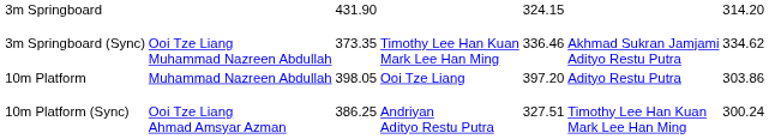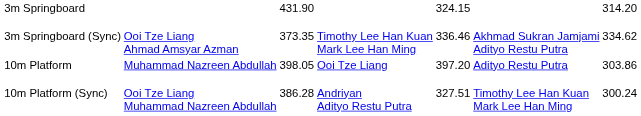3m Springboard (Sync) | column 2: Ooi Tze Liang Muhammad Nazreen Abdullah -> Ooi Tze Liang Ahmad Amsyar Azman
10m Platform (Sync) | column 2: Ooi Tze Liang Ahmad Amsyar Azman -> Ooi Tze Liang Muhammad Nazreen Abdullah
10m Platform (Sync) | column 3: 386.25 -> 386.28
